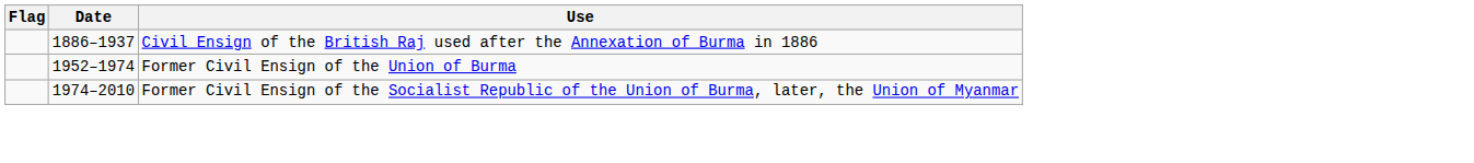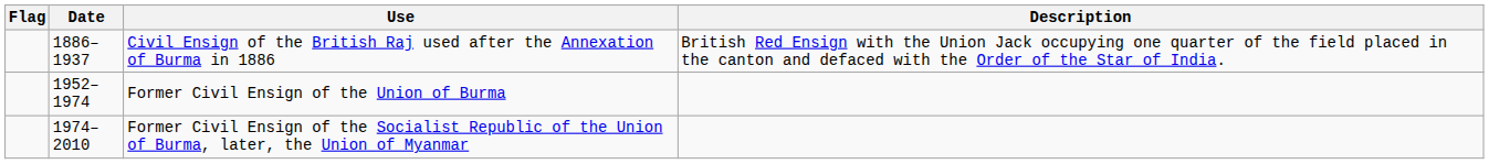+ column: Description | British Red Ensign with the Union Jack occupying one quarter of the field placed in the canton and defaced with the Order of the Star of India.
